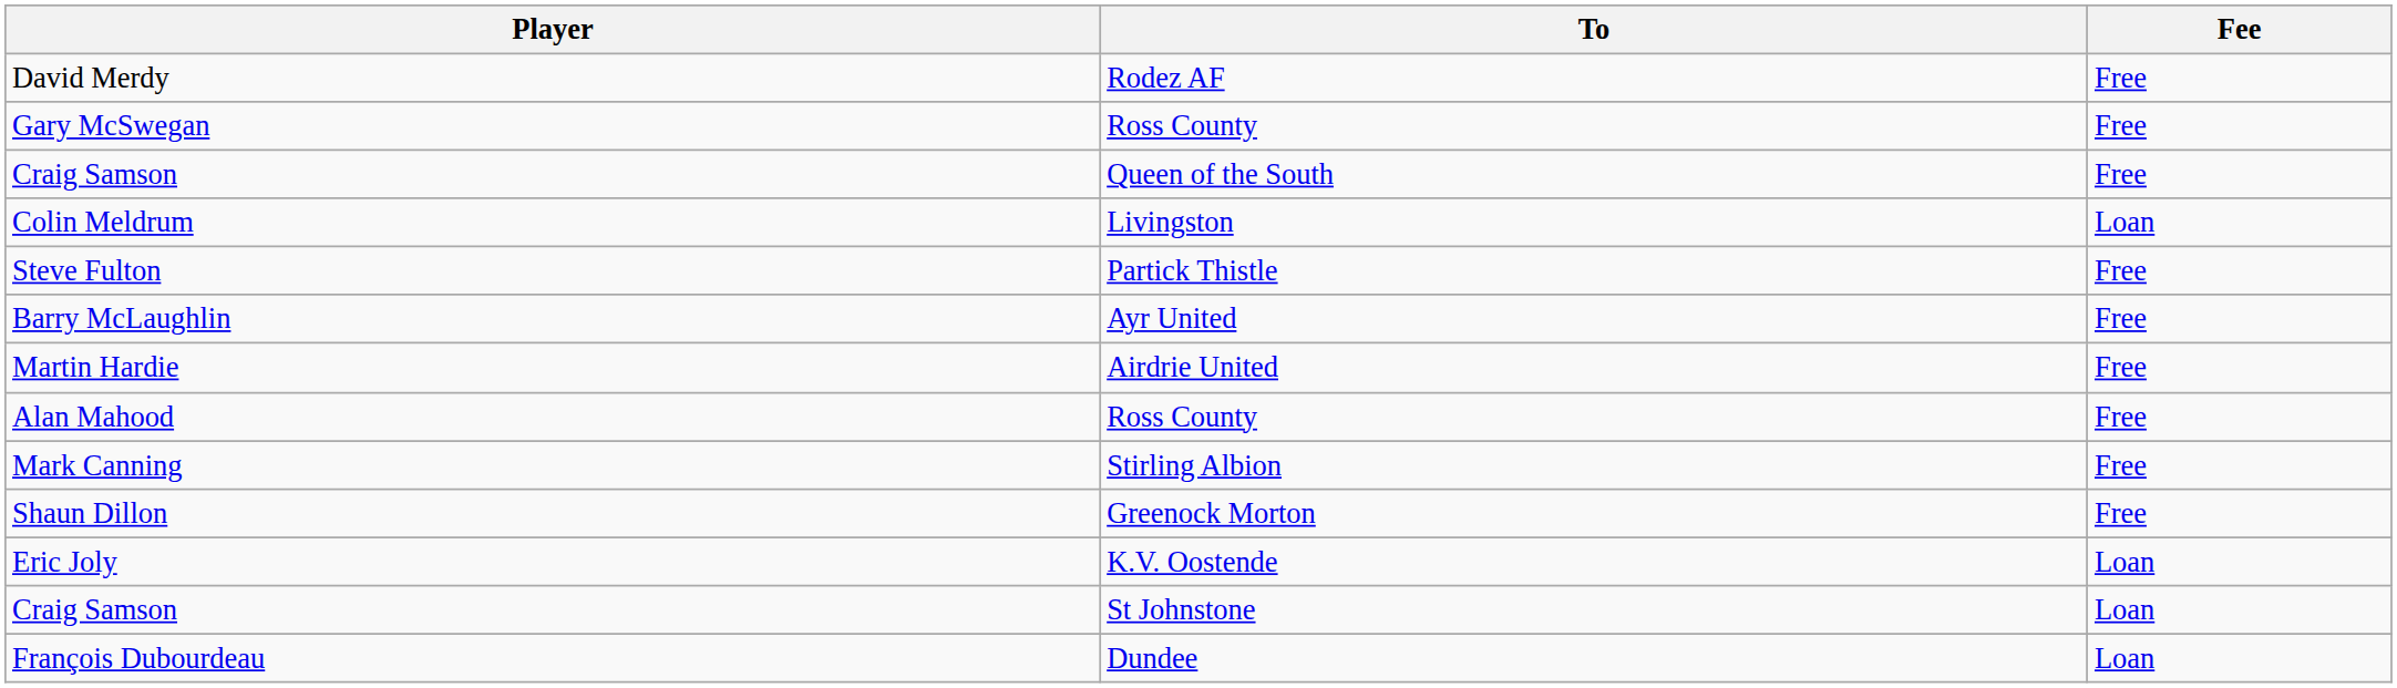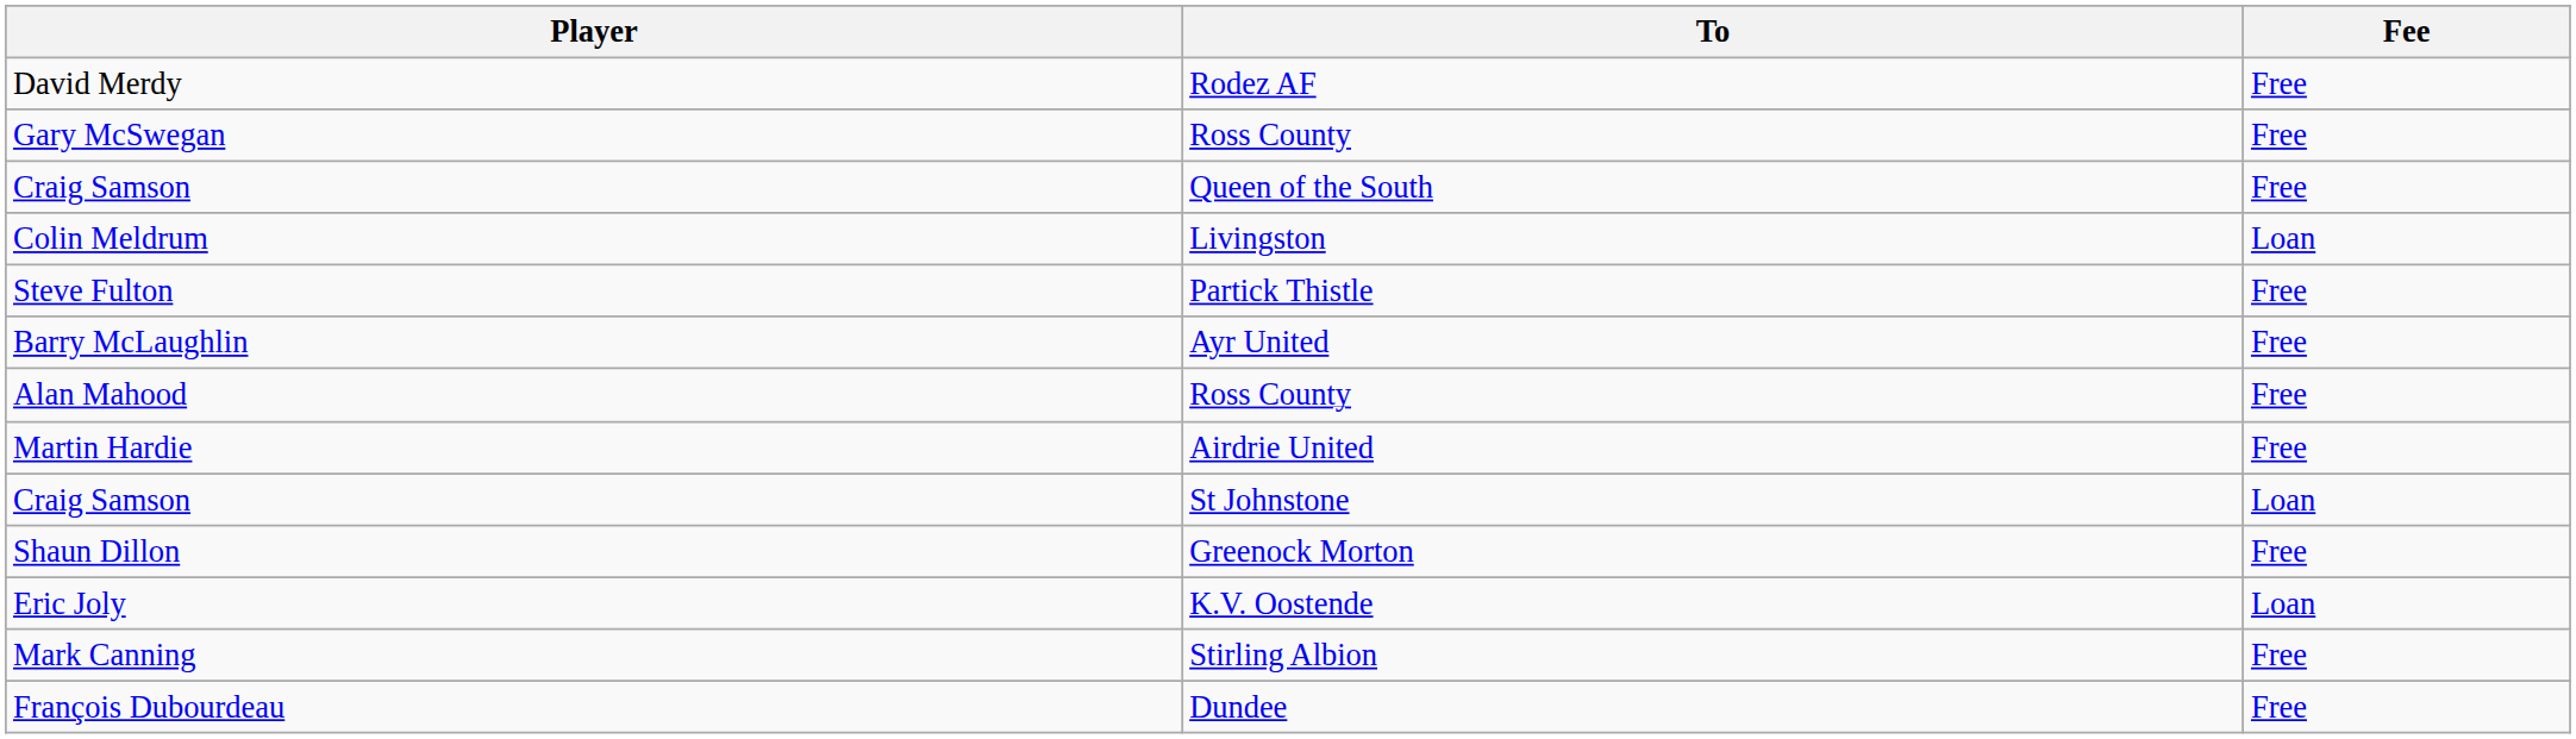rows swapped: Martin Hardie <-> Alan Mahood
rows swapped: Craig Samson / St Johnstone <-> Mark Canning
François Dubourdeau | Fee: Loan -> Free
